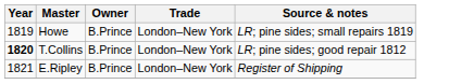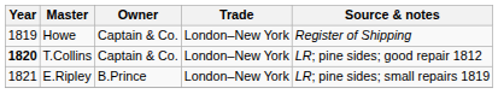Howe | Owner: B.Prince -> Captain & Co.
Howe | Source & notes: LR; pine sides; small repairs 1819 -> Register of Shipping
T.Collins | Owner: B.Prince -> Captain & Co.
E.Ripley | Source & notes: Register of Shipping -> LR; pine sides; small repairs 1819
